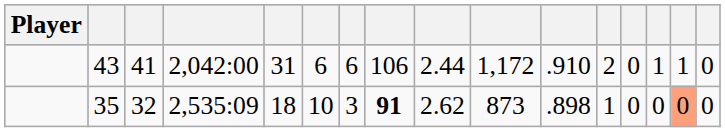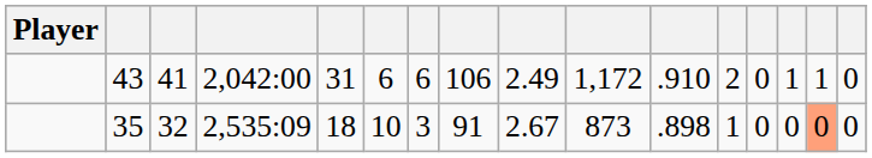43 | column 9: 2.44 -> 2.49
35 | column 8: bold -> normal
35 | column 9: 2.62 -> 2.67
